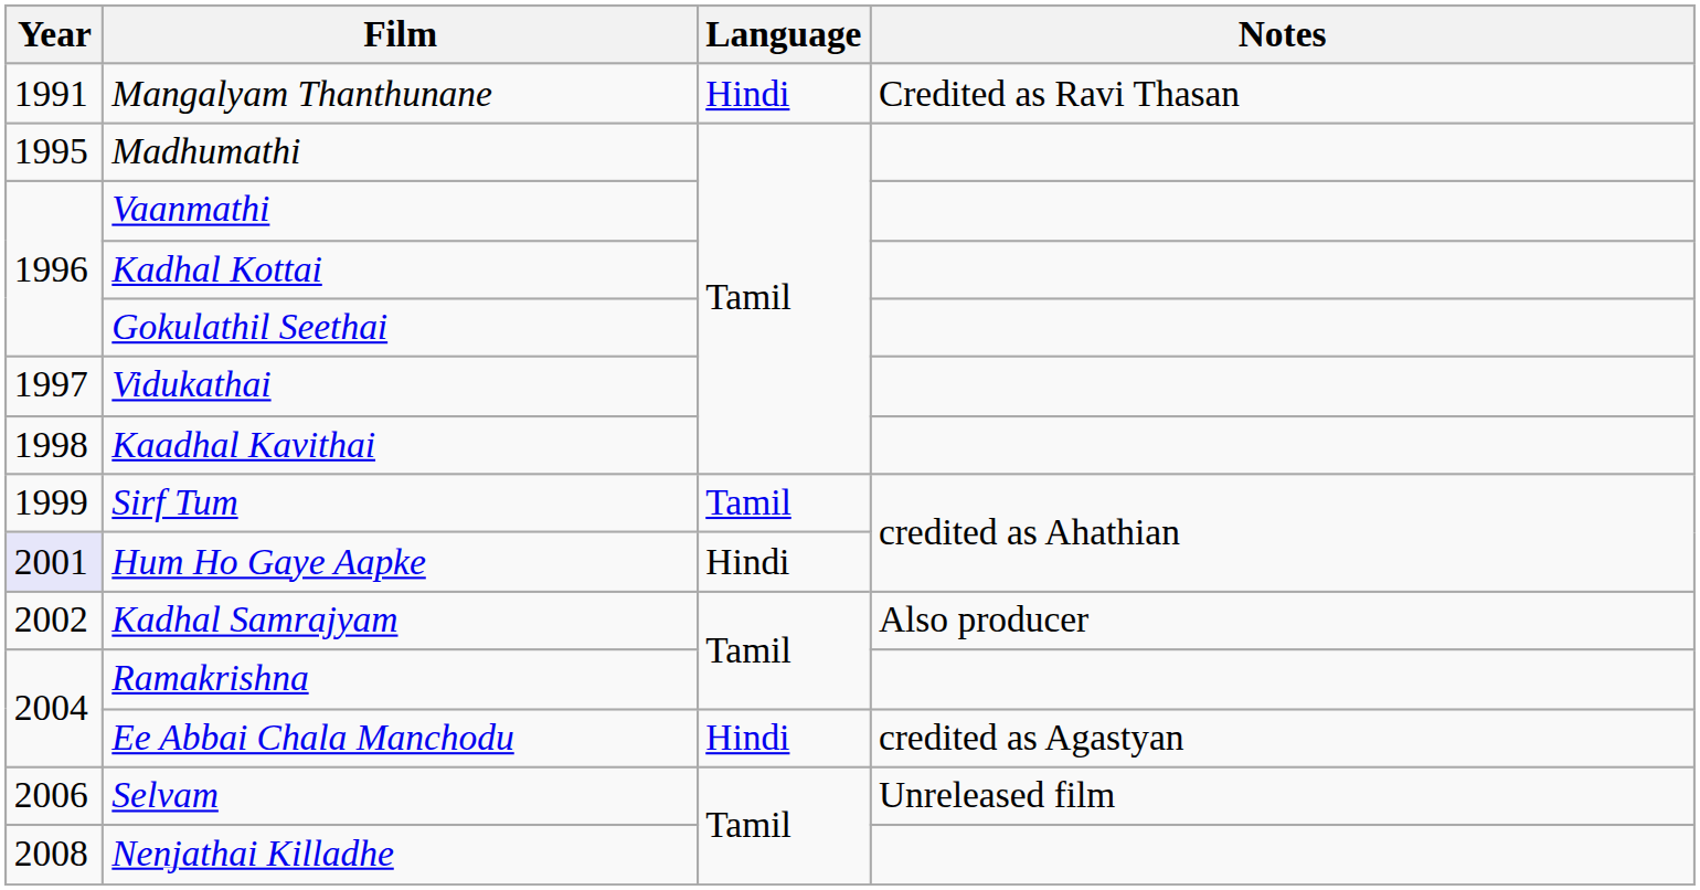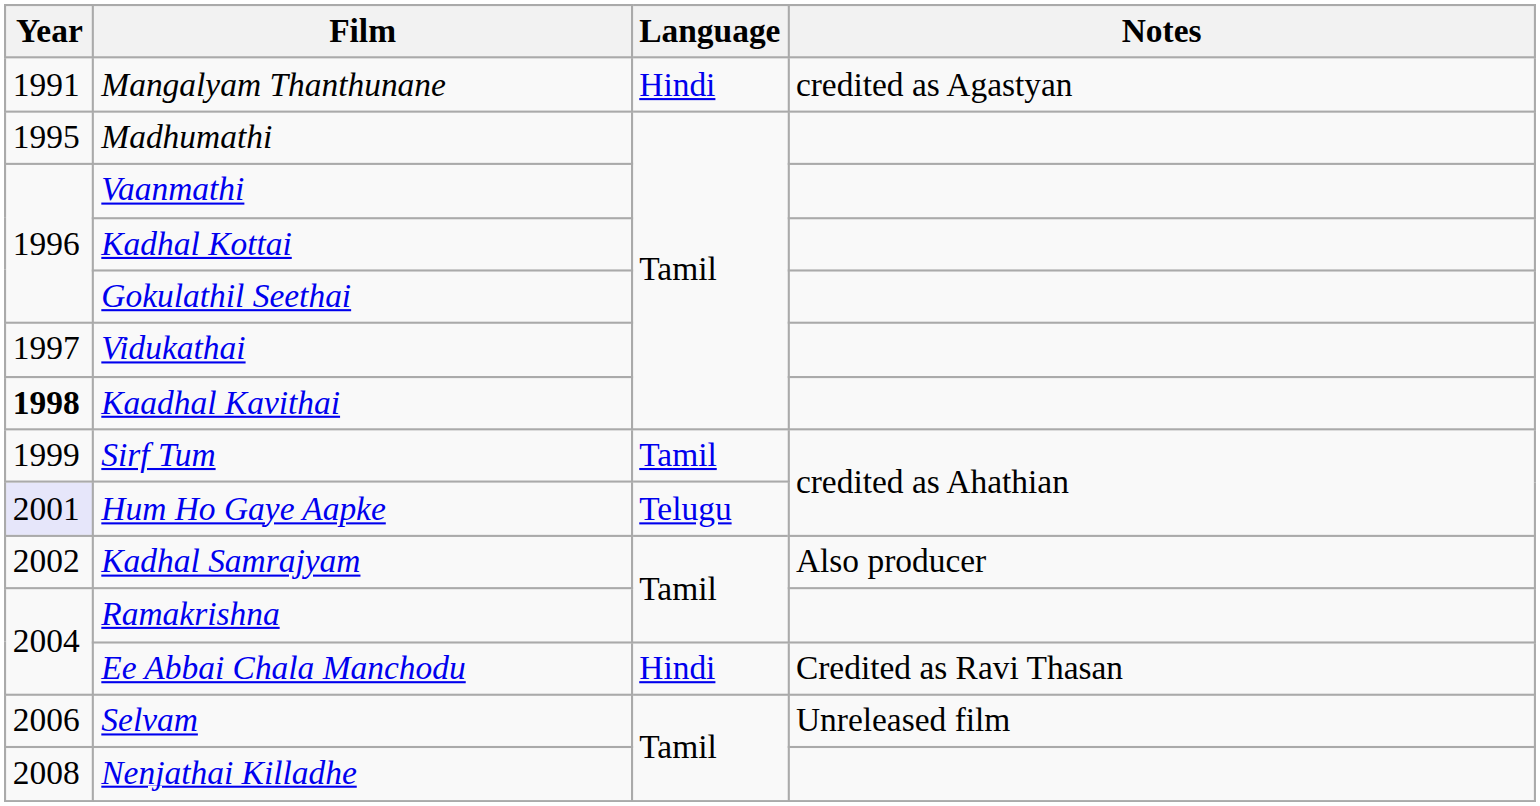Mangalyam Thanthunane | Notes: Credited as Ravi Thasan -> credited as Agastyan
Kaadhal Kavithai | Year: normal -> bold
Hum Ho Gaye Aapke | Language: Hindi -> Telugu
Ee Abbai Chala Manchodu | Notes: credited as Agastyan -> Credited as Ravi Thasan
